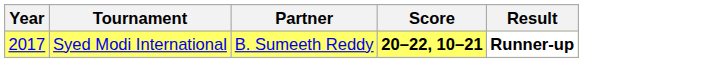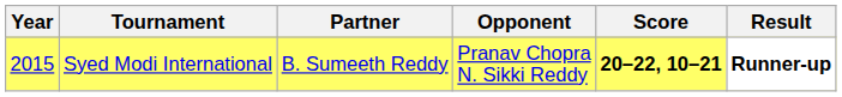+ column: Opponent | Pranav Chopra N. Sikki Reddy
Syed Modi International | Year: 2017 -> 2015
